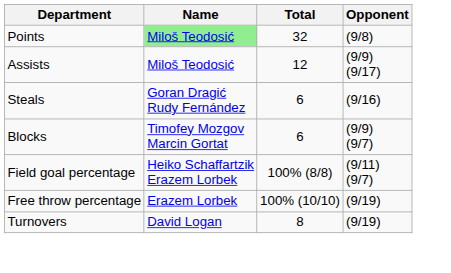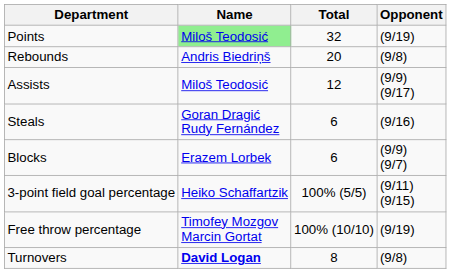Points | Opponent: (9/8) -> (9/19)
+ row: Rebounds | Andris Biedriņš | 20 | (9/8)
Blocks | Name: Timofey Mozgov Marcin Gortat -> Erazem Lorbek
- row: Field goal percentage | Heiko Schaffartzik Erazem Lorbek | 100% (8/8) | (9/11) (9/7)
+ row: 3-point field goal percentage | Heiko Schaffartzik | 100% (5/5) | (9/11) (9/15)
Free throw percentage | Name: Erazem Lorbek -> Timofey Mozgov Marcin Gortat
Turnovers | Name: normal -> bold
Turnovers | Opponent: (9/19) -> (9/8)
